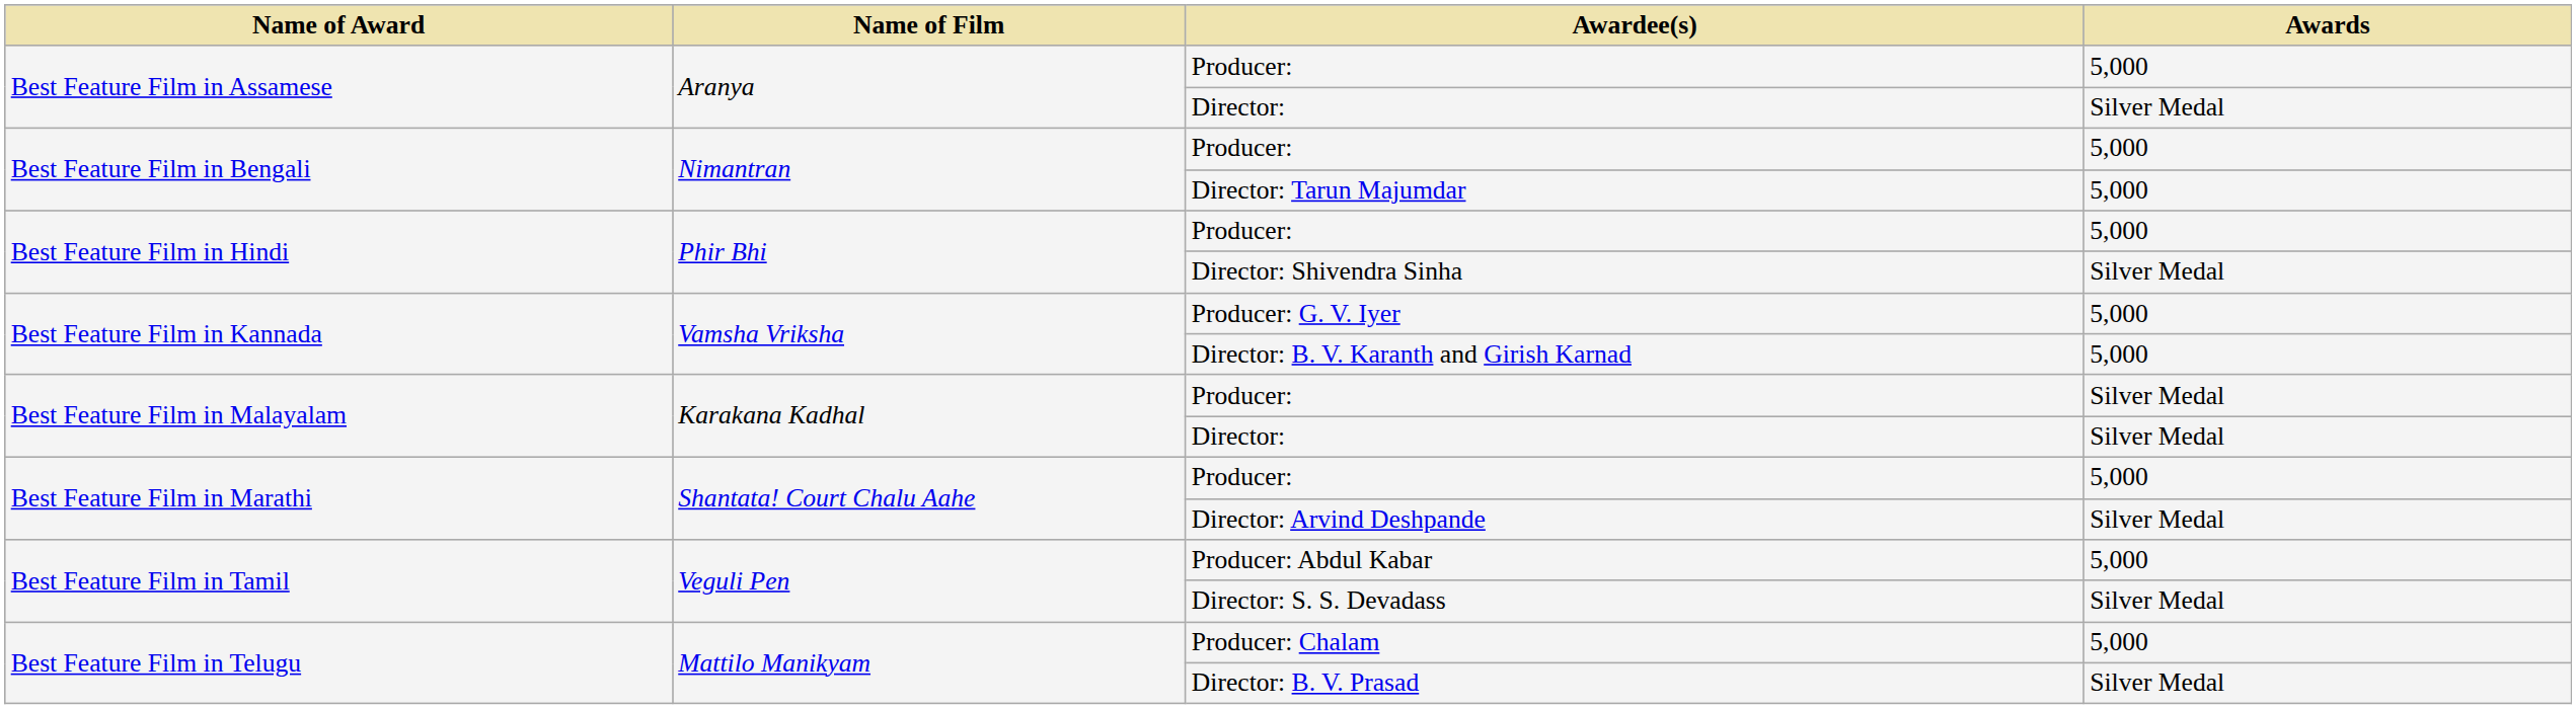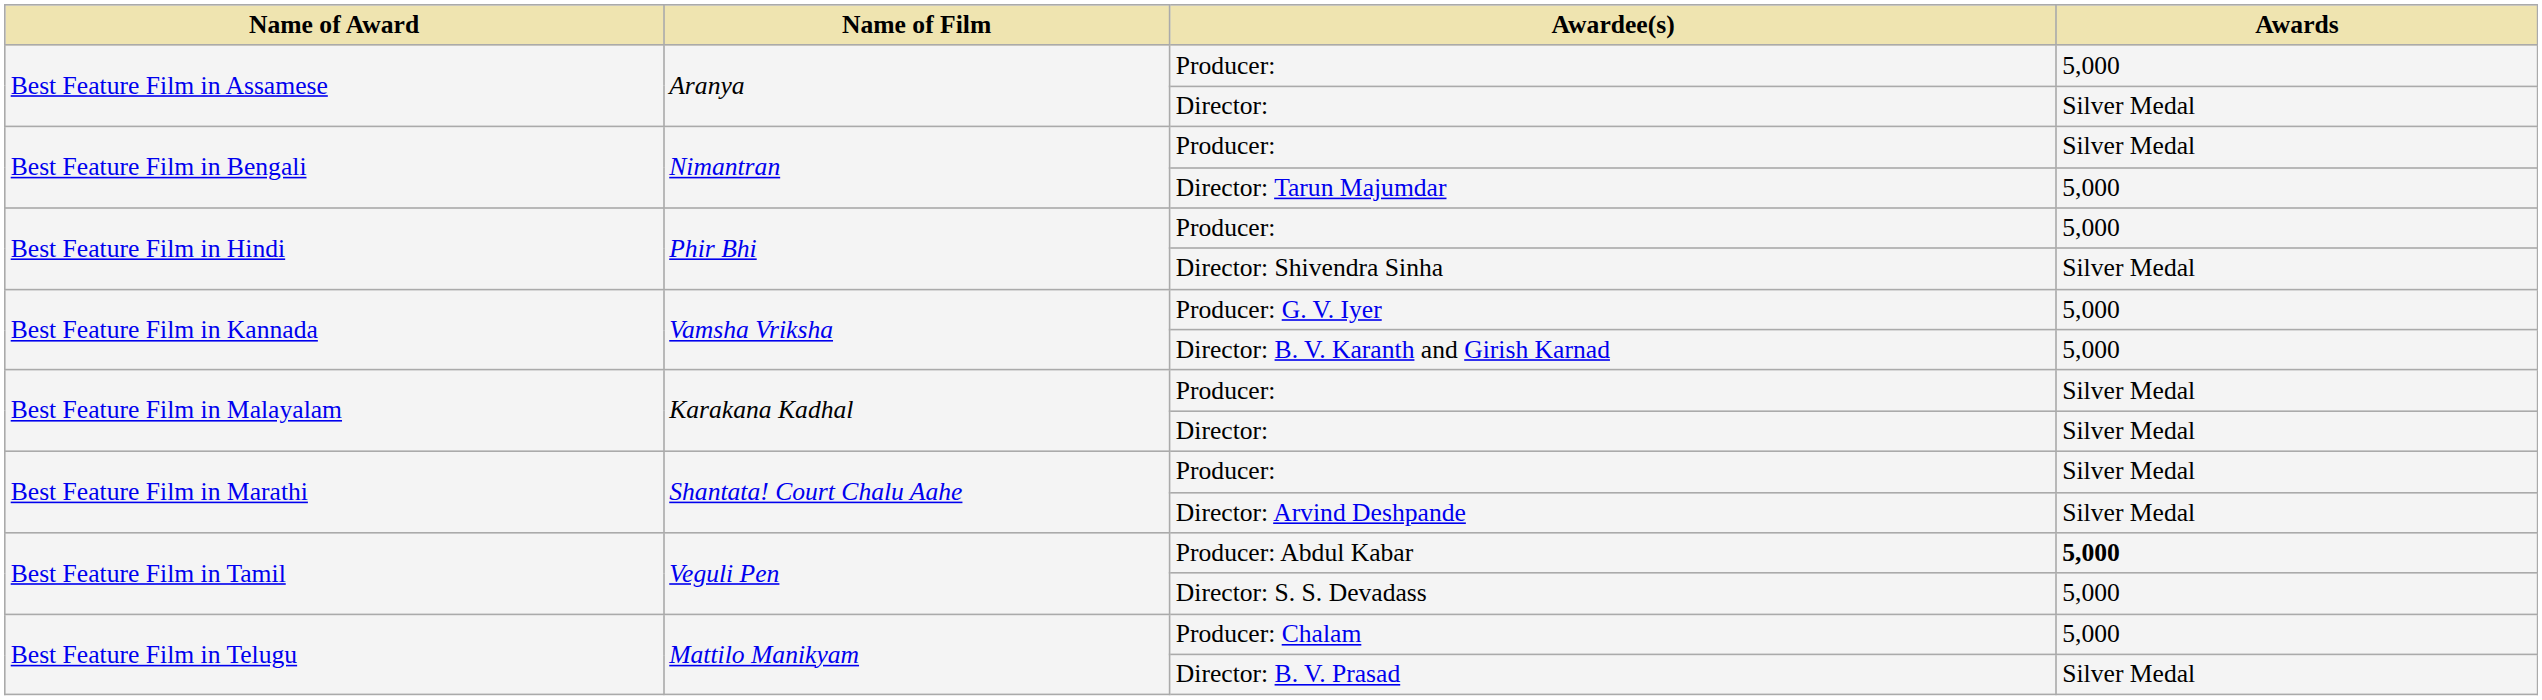Best Feature Film in Bengali / Producer: | Awards: 5,000 -> Silver Medal
Best Feature Film in Marathi / Producer: | Awards: 5,000 -> Silver Medal
Producer: Abdul Kabar | Awards: normal -> bold
Director: S. S. Devadass | Awards: Silver Medal -> 5,000
